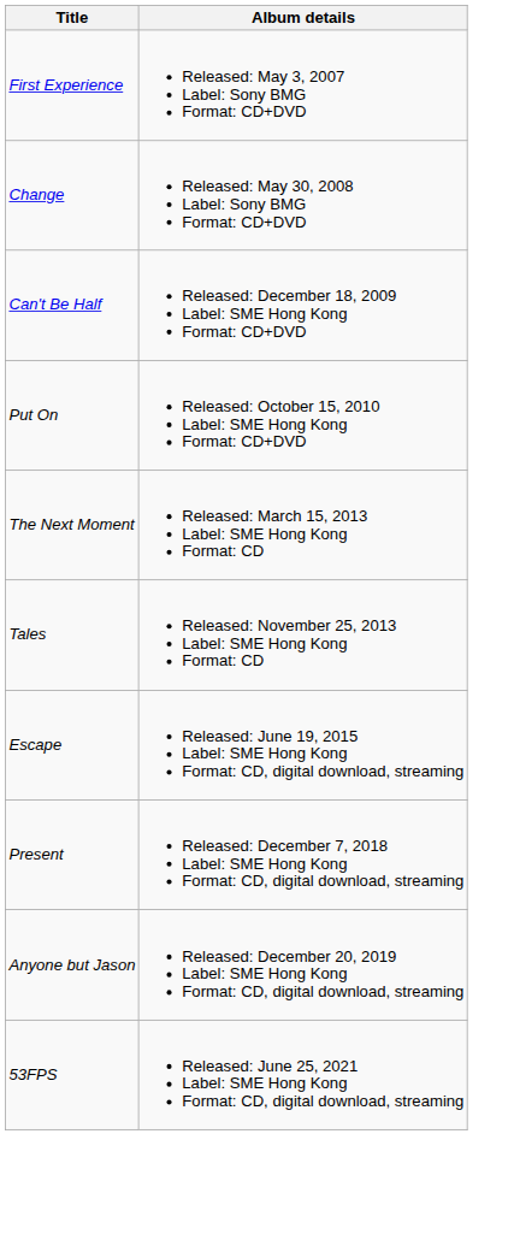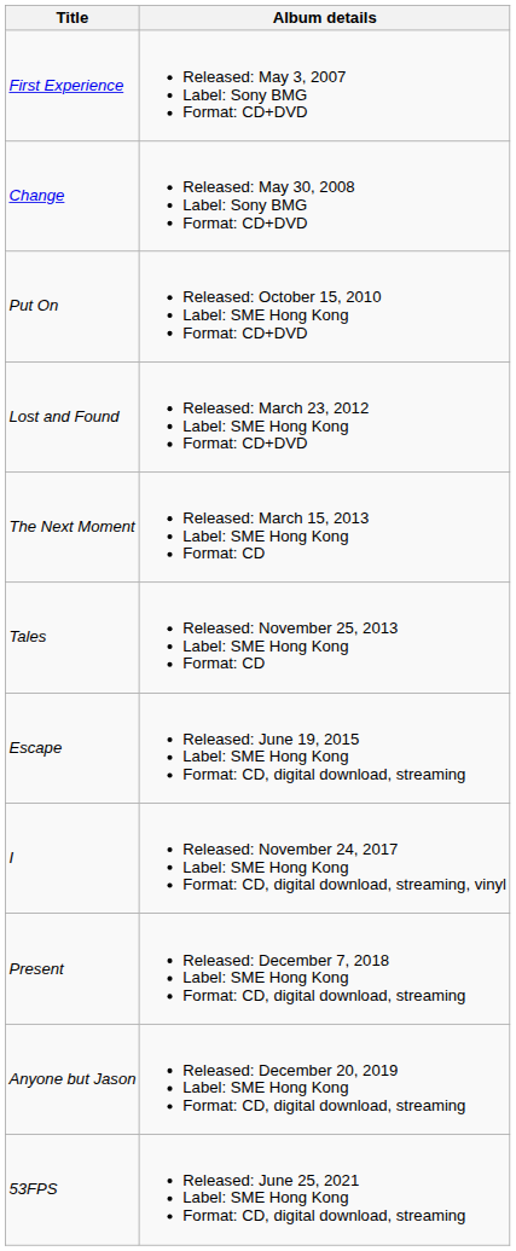- row: Can't Be Half | Released: December 18, 2009 Label: SME Hong Kong Format: CD+DVD
+ row: Lost and Found | Released: March 23, 2012 Label: SME Hong Kong Format: CD+DVD
+ row: I | Released: November 24, 2017 Label: SME Hong Kong Format: CD, digital download, streaming, vinyl
